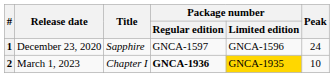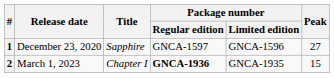1 | Peak: 24 -> 27
2 | Package number / Limited edition: gold background -> no background
2 | Peak: 10 -> 15
